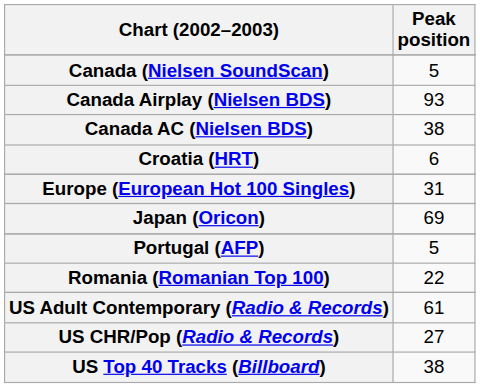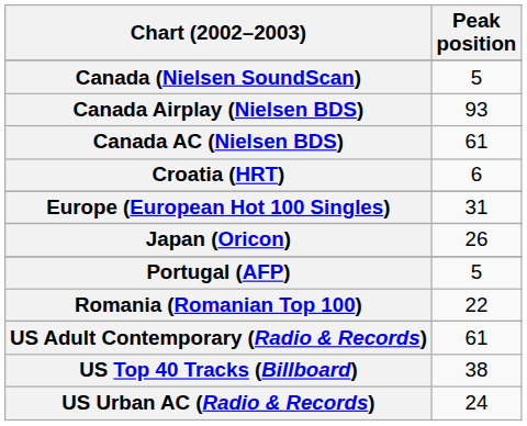Canada AC (Nielsen BDS) | Peak position: 38 -> 61
Japan (Oricon) | Peak position: 69 -> 26
- row: US CHR/Pop (Radio & Records) | 27
+ row: US Urban AC (Radio & Records) | 24
